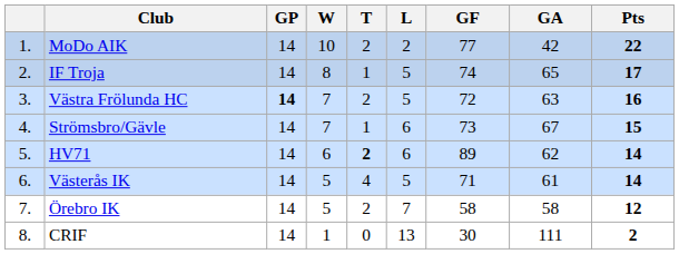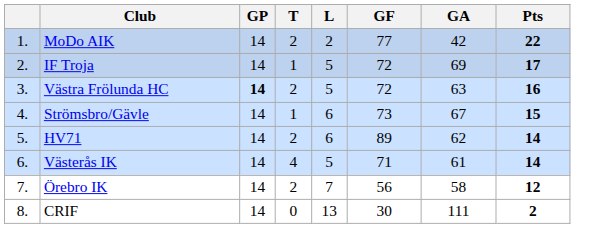- column: W | 10 | 8 | 7 | 7 | 6 | 5 | 5 | 1
IF Troja | GF: 74 -> 72
IF Troja | GA: 65 -> 69
HV71 | T: bold -> normal
Örebro IK | GF: 58 -> 56
